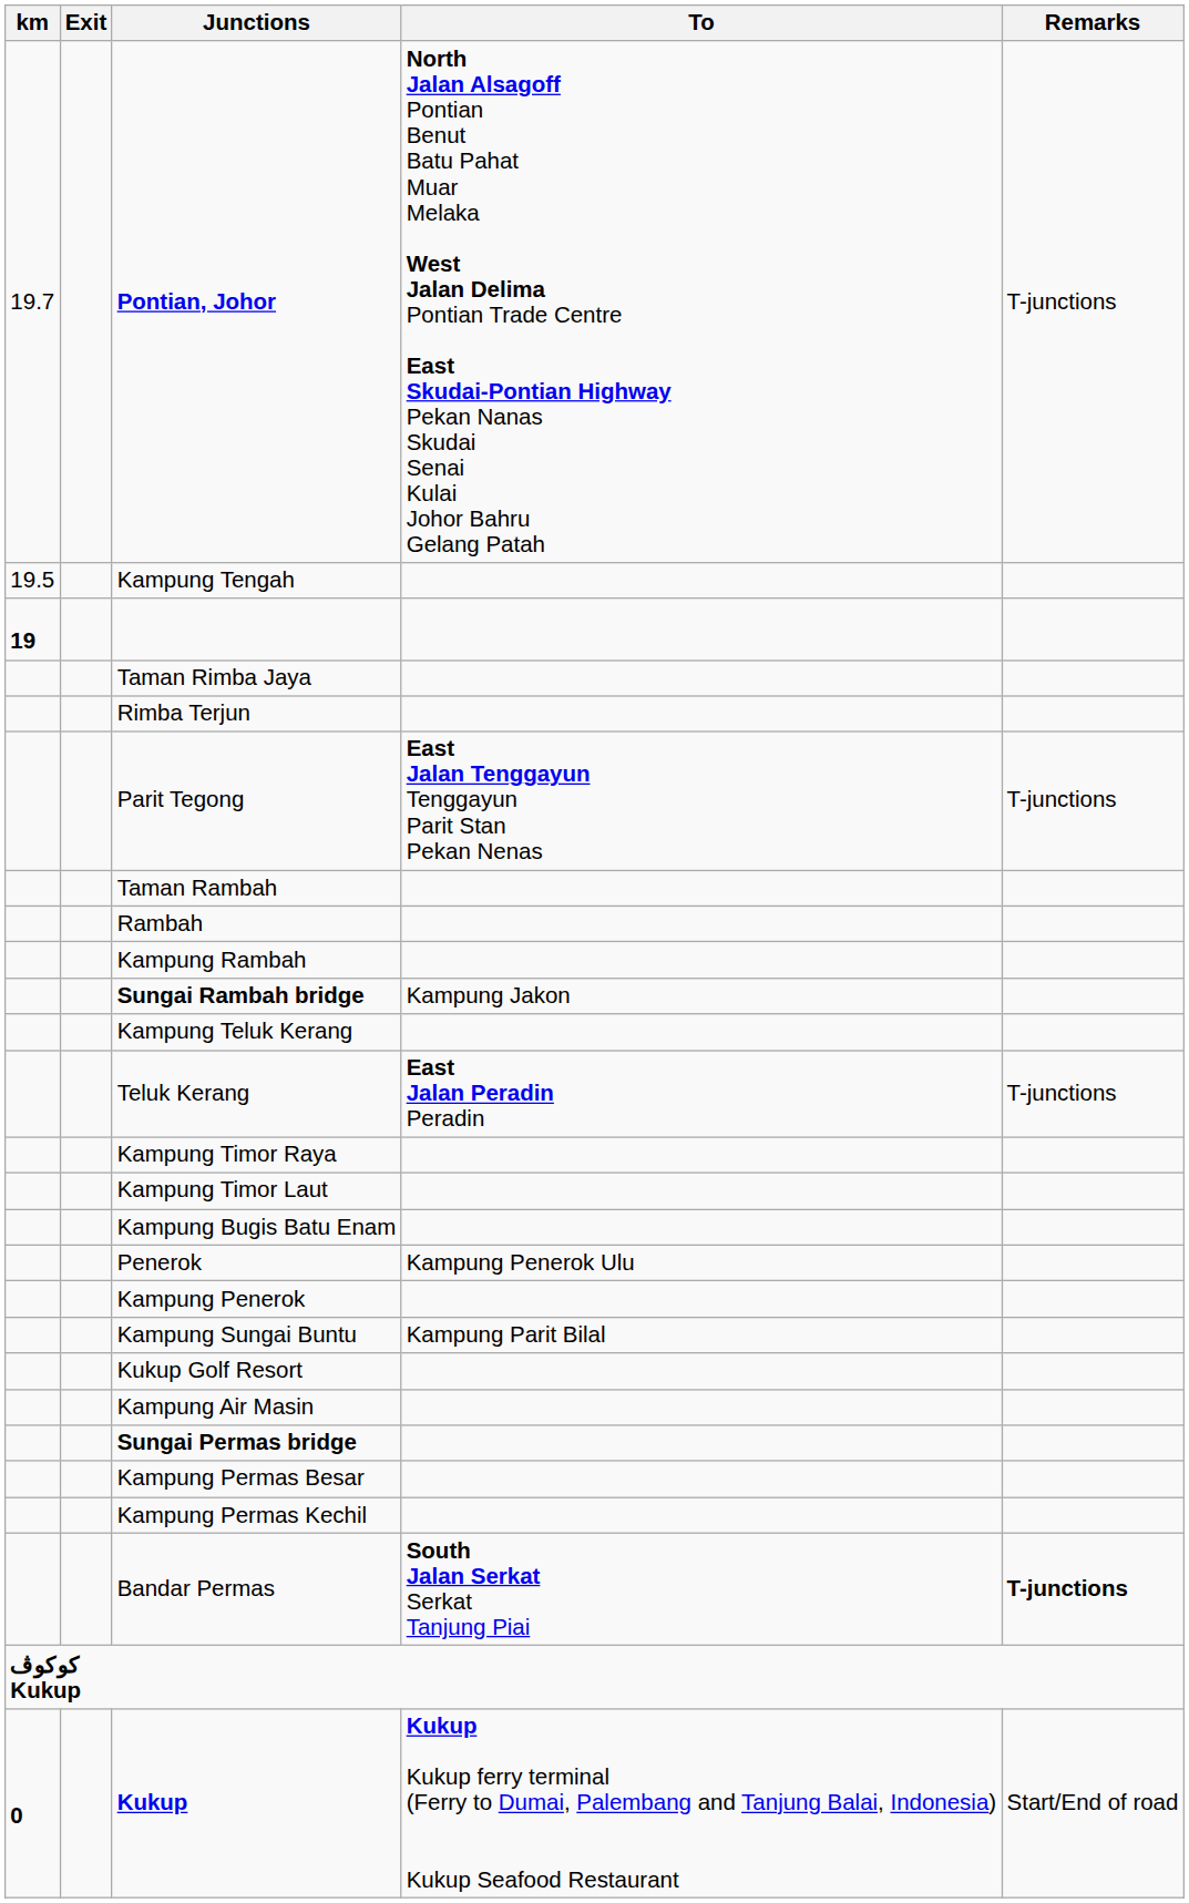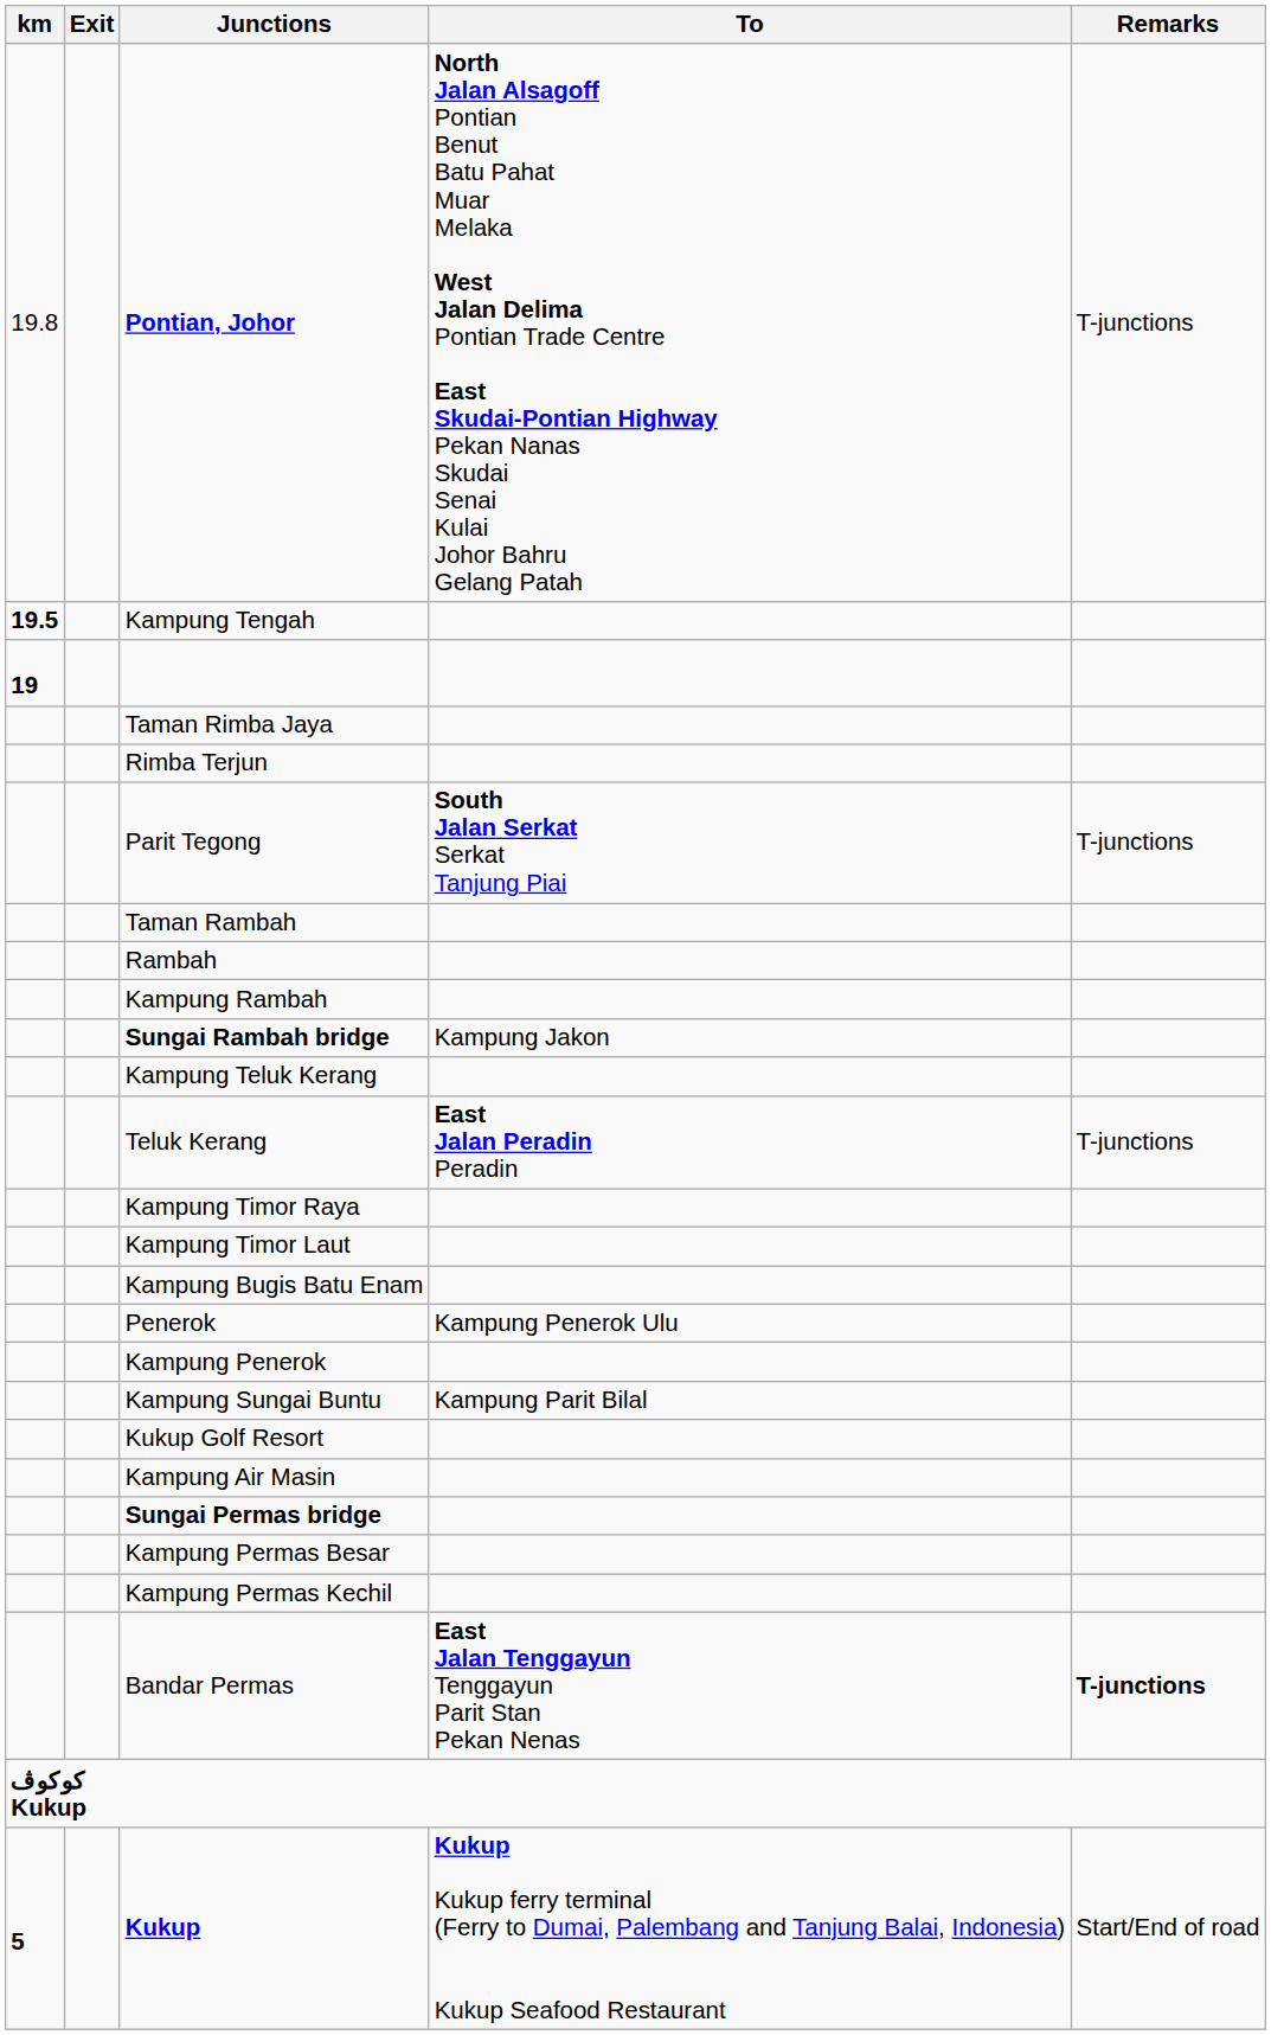Pontian, Johor | km: 19.7 -> 19.8
Kampung Tengah | km: normal -> bold
Parit Tegong | To: East Jalan Tenggayun Tenggayun Parit Stan Pekan Nenas -> South Jalan Serkat Serkat Tanjung Piai
Bandar Permas | To: South Jalan Serkat Serkat Tanjung Piai -> East Jalan Tenggayun Tenggayun Parit Stan Pekan Nenas
Kukup | km: 0 -> 5
